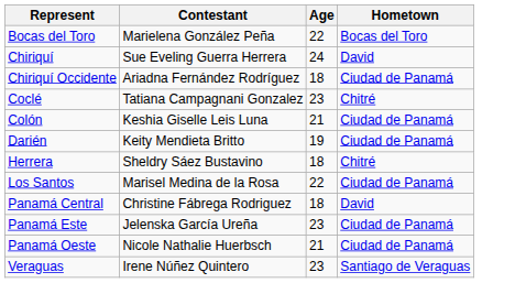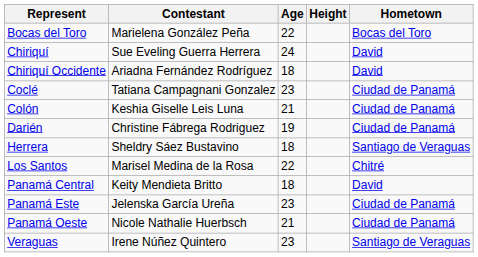+ column: Height
Chiriquí Occidente | Hometown: Ciudad de Panamá -> David
Coclé | Hometown: Chitré -> Ciudad de Panamá
Darién | Contestant: Keity Mendieta Britto -> Christine Fábrega Rodriguez
Herrera | Hometown: Chitré -> Santiago de Veraguas
Los Santos | Hometown: Ciudad de Panamá -> Chitré
Panamá Central | Contestant: Christine Fábrega Rodriguez -> Keity Mendieta Britto
